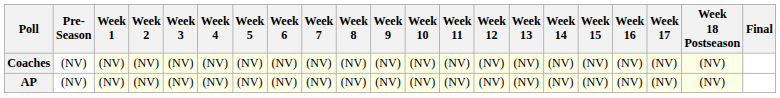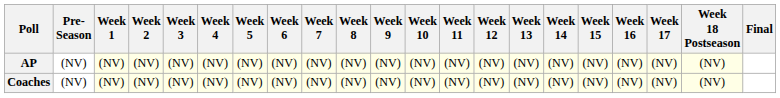rows swapped: AP <-> Coaches
